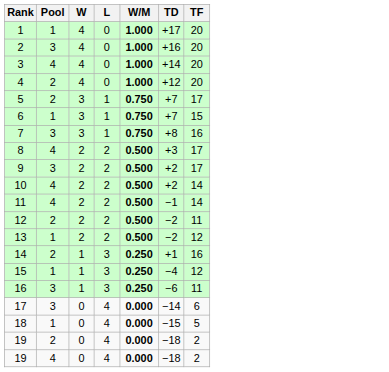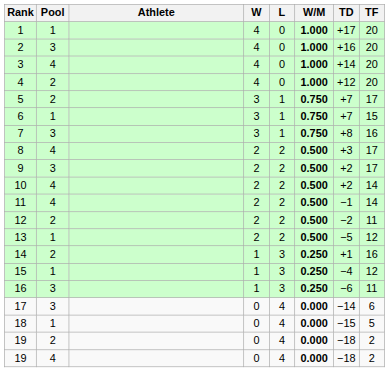+ column: Athlete
13 | TD: −2 -> −5
